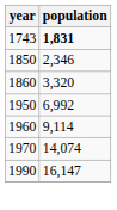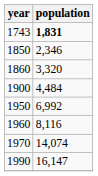+ row: 1900 | 4,484
1960 | population: 9,114 -> 8,116
